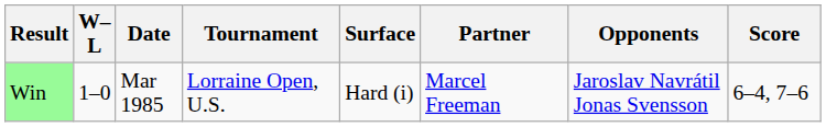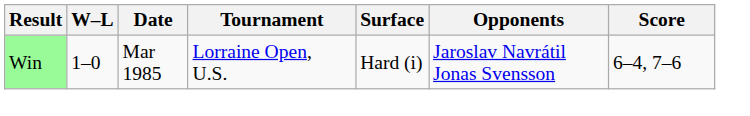- column: Partner | Marcel Freeman
